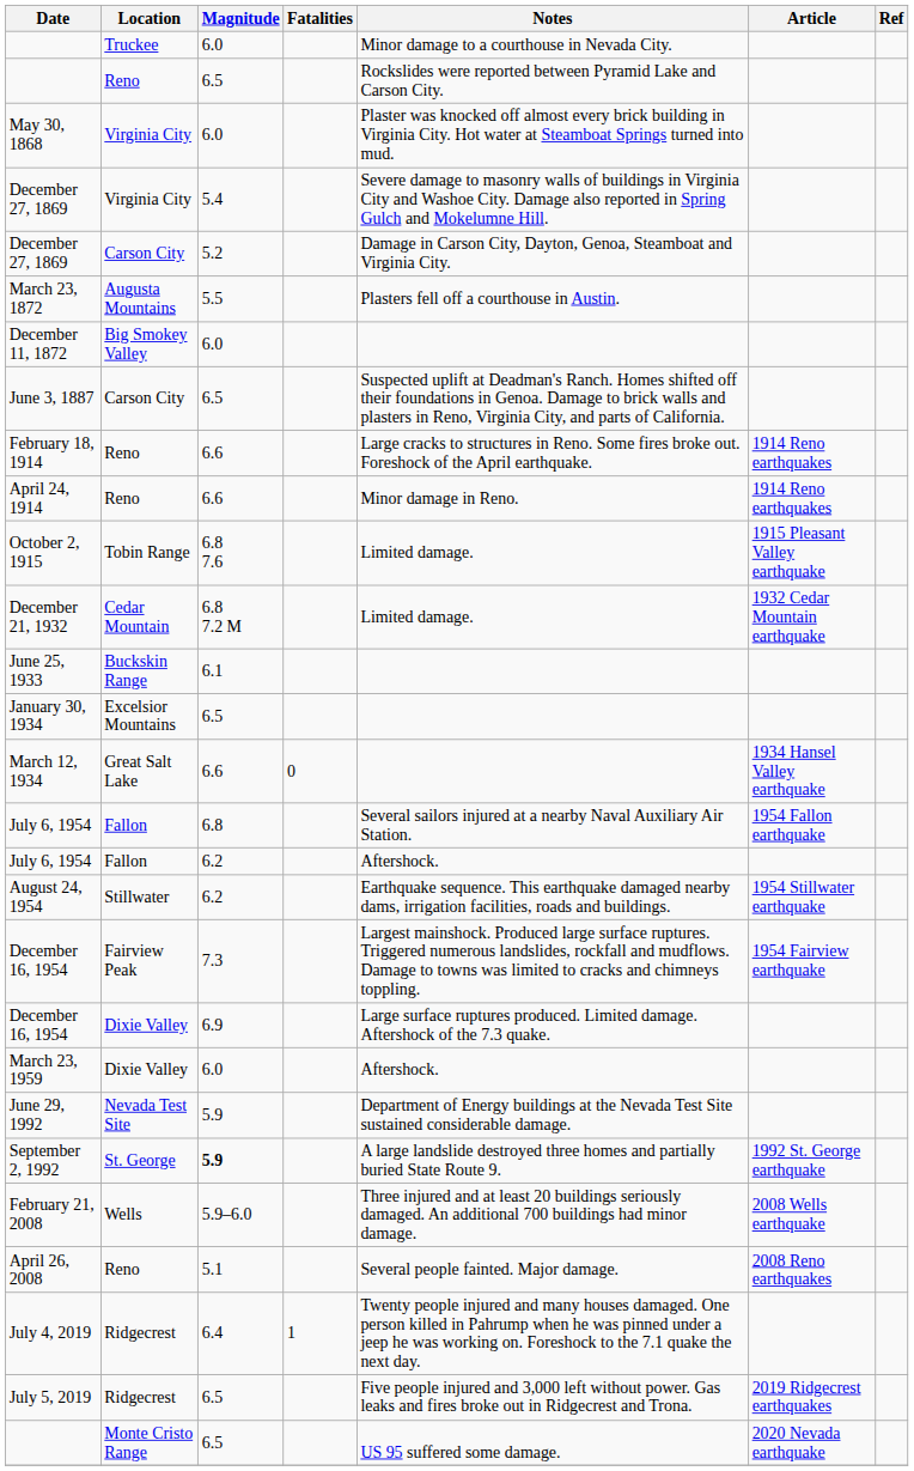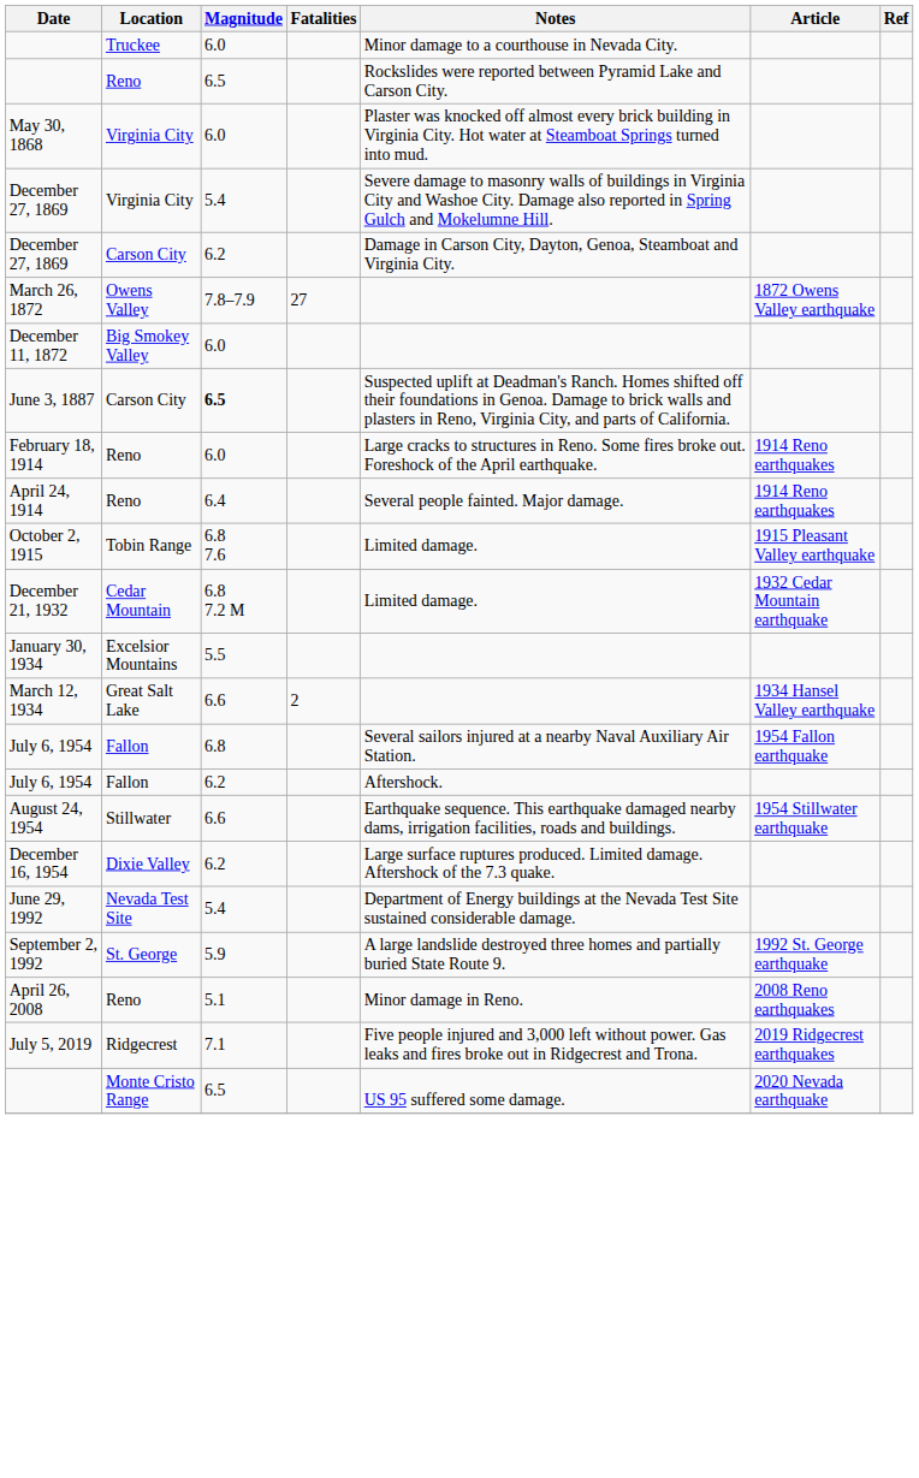December 27, 1869 / Carson City | Magnitude: 5.2 -> 6.2
- row: March 23, 1872 | Augusta Mountains | 5.5 | Plasters fell off a courthouse in Austin.
+ row: March 26, 1872 | Owens Valley | 7.8–7.9 | 27 | 1872 Owens Valley earthquake
June 3, 1887 | Magnitude: normal -> bold
February 18, 1914 | Magnitude: 6.6 -> 6.0
April 24, 1914 | Magnitude: 6.6 -> 6.4
April 24, 1914 | Notes: Minor damage in Reno. -> Several people fainted. Major damage.
- row: June 25, 1933 | Buckskin Range | 6.1
January 30, 1934 | Magnitude: 6.5 -> 5.5
March 12, 1934 | Fatalities: 0 -> 2
August 24, 1954 | Magnitude: 6.2 -> 6.6
- row: December 16, 1954 | Fairview Peak | 7.3 | Largest mainshock. Produced large surface ruptures. Triggered numerous landslides, rockfall and mudflows. Damage to towns was limited to cracks and chimneys toppling. | 1954 Fairview earthquake
December 16, 1954 / Dixie Valley | Magnitude: 6.9 -> 6.2
- row: March 23, 1959 | Dixie Valley | 6.0 | Aftershock.
June 29, 1992 | Magnitude: 5.9 -> 5.4
September 2, 1992 | Magnitude: bold -> normal
- row: February 21, 2008 | Wells | 5.9–6.0 | Three injured and at least 20 buildings seriously damaged. An additional 700 buildings had minor damage. | 2008 Wells earthquake
April 26, 2008 | Notes: Several people fainted. Major damage. -> Minor damage in Reno.
- row: July 4, 2019 | Ridgecrest | 6.4 | 1 | Twenty people injured and many houses damaged. One person killed in Pahrump when he was pinned under a jeep he was working on. Foreshock to the 7.1 quake the next day.
July 5, 2019 | Magnitude: 6.5 -> 7.1
